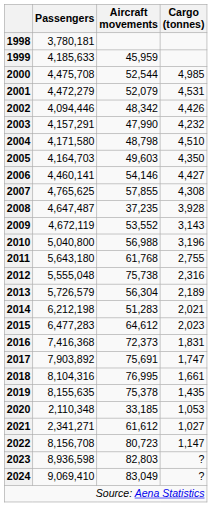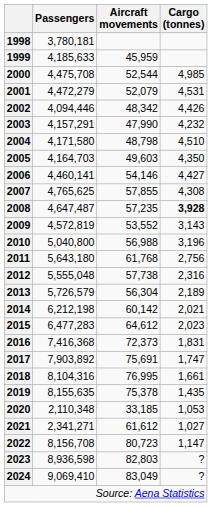2008 | Aircraft movements: 37,235 -> 57,235
2008 | Cargo (tonnes): normal -> bold
2009 | Passengers: 4,672,119 -> 4,572,819
2011 | Cargo (tonnes): 2,755 -> 2,756
2012 | Aircraft movements: 75,738 -> 57,738
2014 | Aircraft movements: 51,283 -> 60,142
